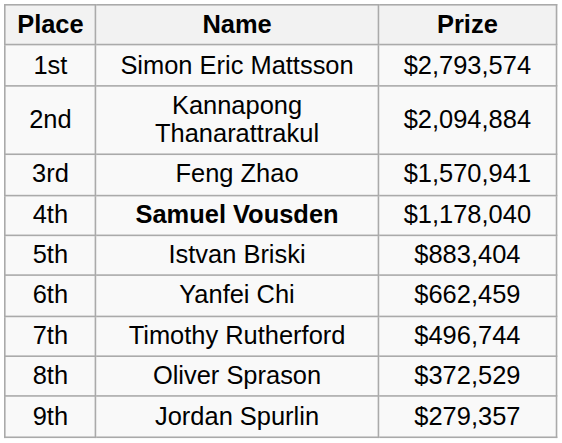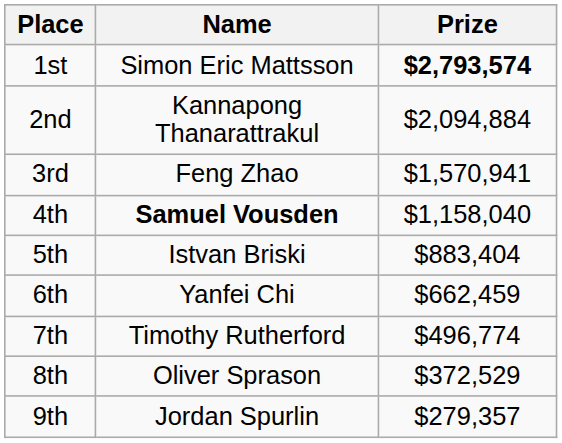1st | Prize: normal -> bold
4th | Prize: $1,178,040 -> $1,158,040
7th | Prize: $496,744 -> $496,774
